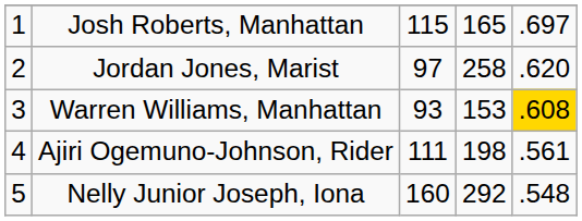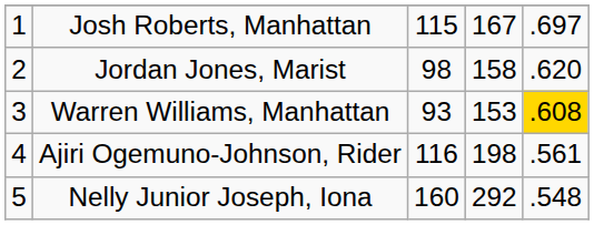Josh Roberts, Manhattan | column 4: 165 -> 167
Jordan Jones, Marist | column 3: 97 -> 98
Jordan Jones, Marist | column 4: 258 -> 158
Ajiri Ogemuno-Johnson, Rider | column 3: 111 -> 116
